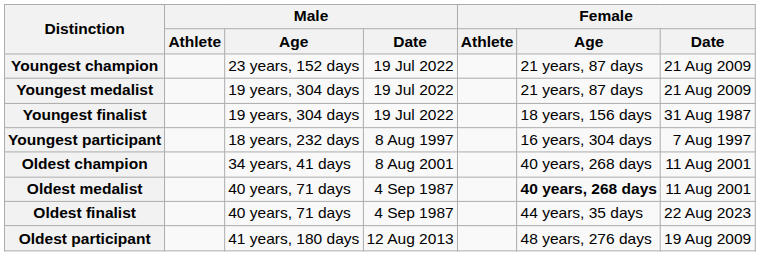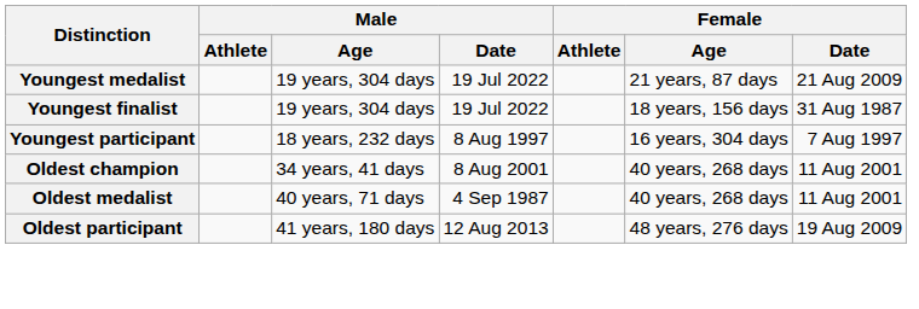- row: Youngest champion | 23 years, 152 days | 19 Jul 2022 | 21 years, 87 days | 21 Aug 2009
Oldest medalist | Female / Age: bold -> normal
- row: Oldest finalist | 40 years, 71 days | 4 Sep 1987 | 44 years, 35 days | 22 Aug 2023
